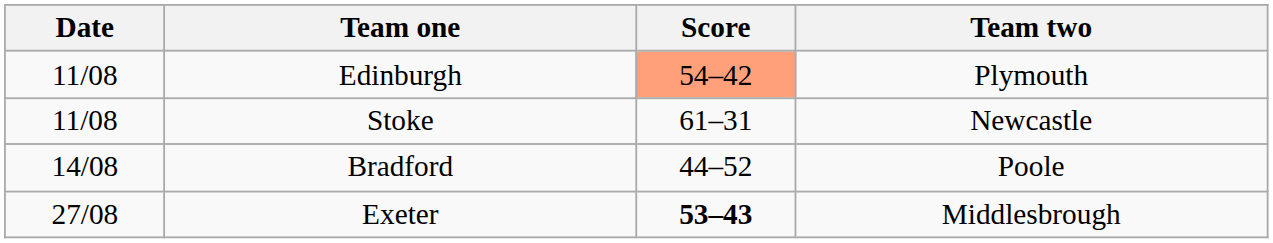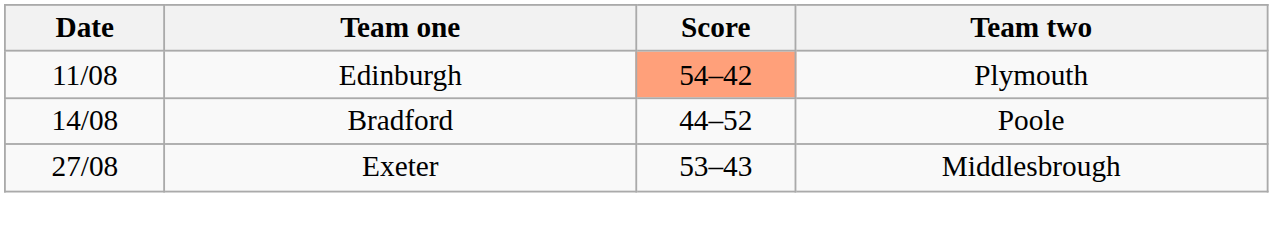- row: 11/08 | Stoke | 61–31 | Newcastle
Exeter | Score: bold -> normal
